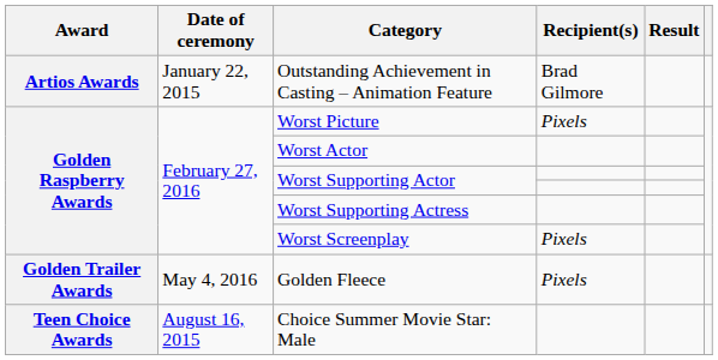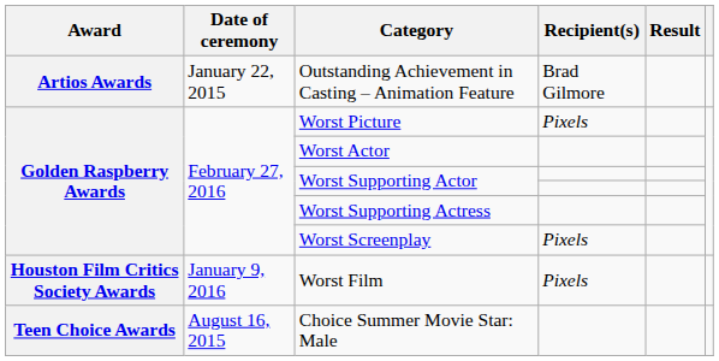- row: Golden Trailer Awards | May 4, 2016 | Golden Fleece | Pixels
+ row: Houston Film Critics Society Awards | January 9, 2016 | Worst Film | Pixels
